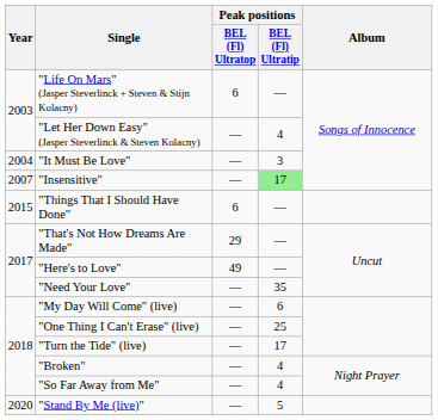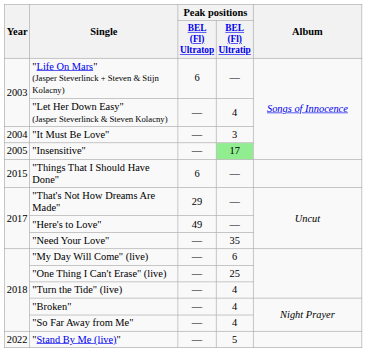"Insensitive" | Year: 2007 -> 2005
"Turn the Tide" (live) | Peak positions / BEL (Fl) Ultratip: 17 -> 4
"Stand By Me (live)" | Year: 2020 -> 2022
